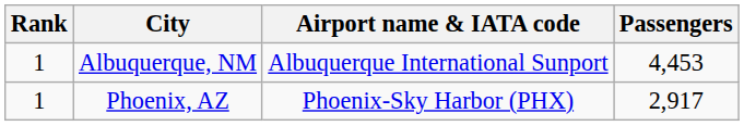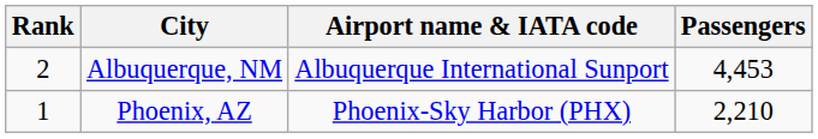Albuquerque, NM | Rank: 1 -> 2
Phoenix, AZ | Passengers: 2,917 -> 2,210
